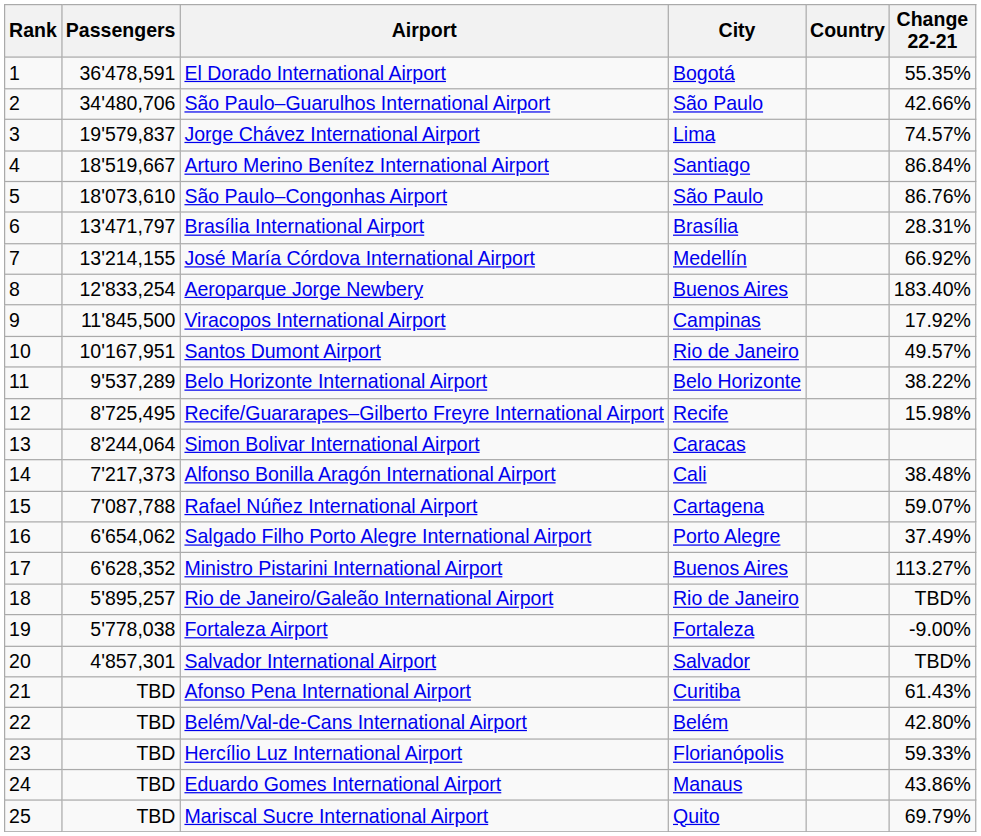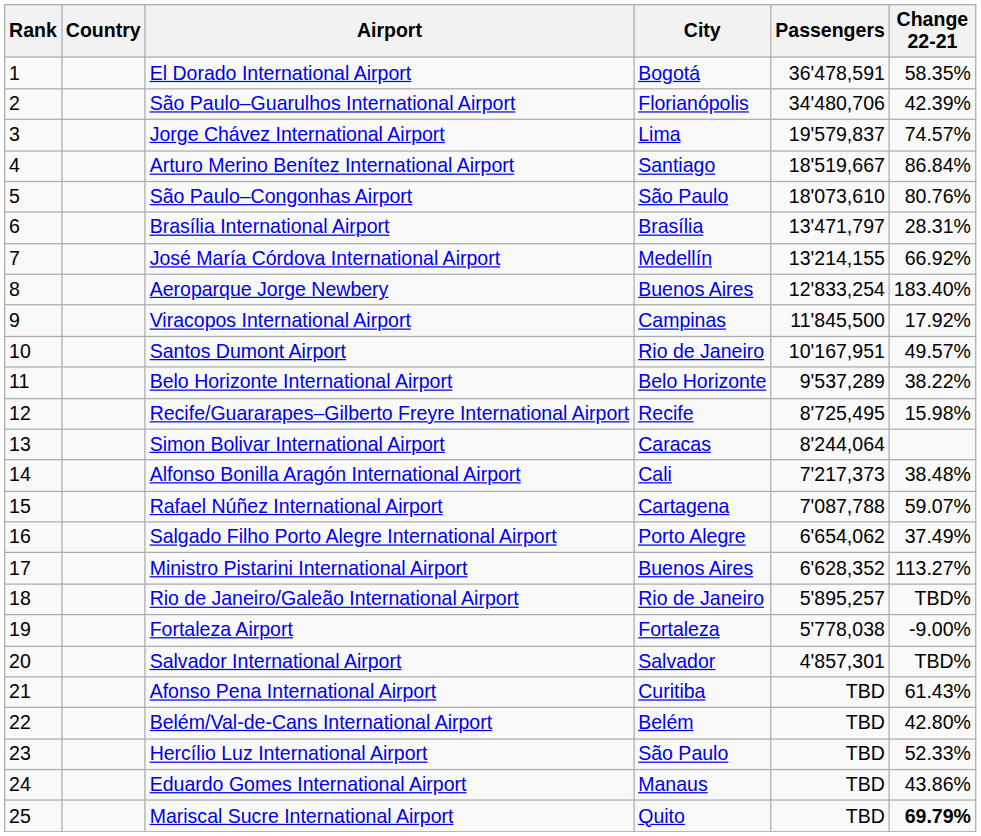columns swapped: Country <-> Passengers
El Dorado International Airport | Change 22-21: 55.35% -> 58.35%
São Paulo–Guarulhos International Airport | City: São Paulo -> Florianópolis
São Paulo–Guarulhos International Airport | Change 22-21: 42.66% -> 42.39%
São Paulo–Congonhas Airport | Change 22-21: 86.76% -> 80.76%
Hercílio Luz International Airport | City: Florianópolis -> São Paulo
Hercílio Luz International Airport | Change 22-21: 59.33% -> 52.33%
Mariscal Sucre International Airport | Change 22-21: normal -> bold
